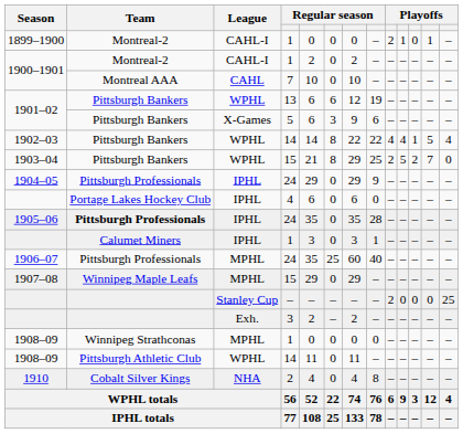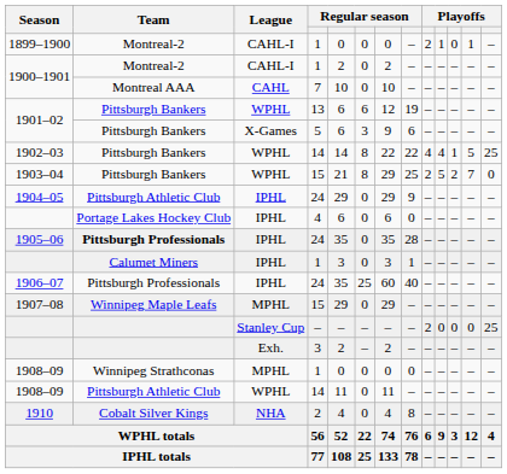1902–03 | column 13: 4 -> 25
1904–05 | Team: Pittsburgh Professionals -> Pittsburgh Athletic Club
1906–07 | League: MPHL -> IPHL
